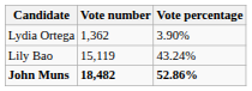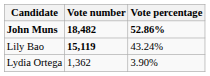rows swapped: John Muns <-> Lydia Ortega
Lily Bao | Vote number: normal -> bold
